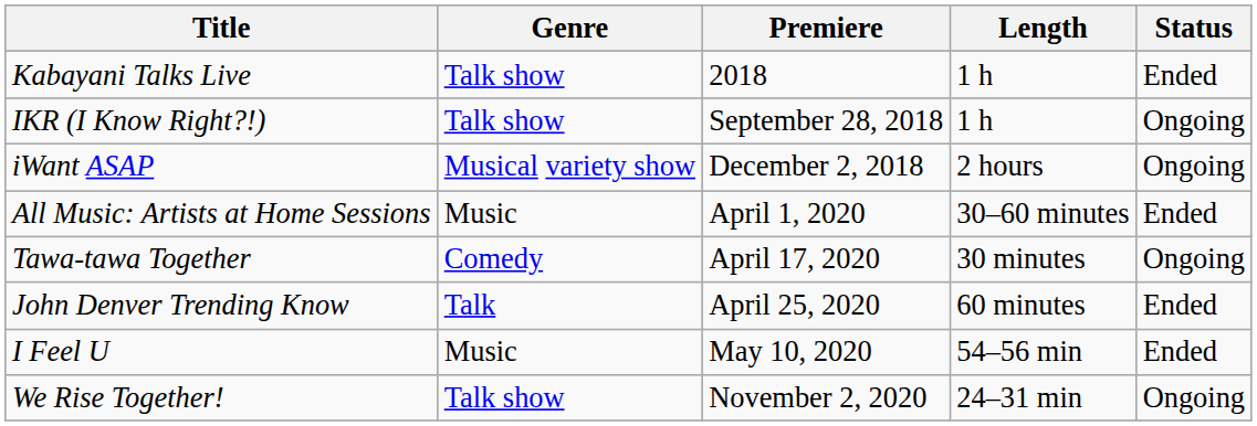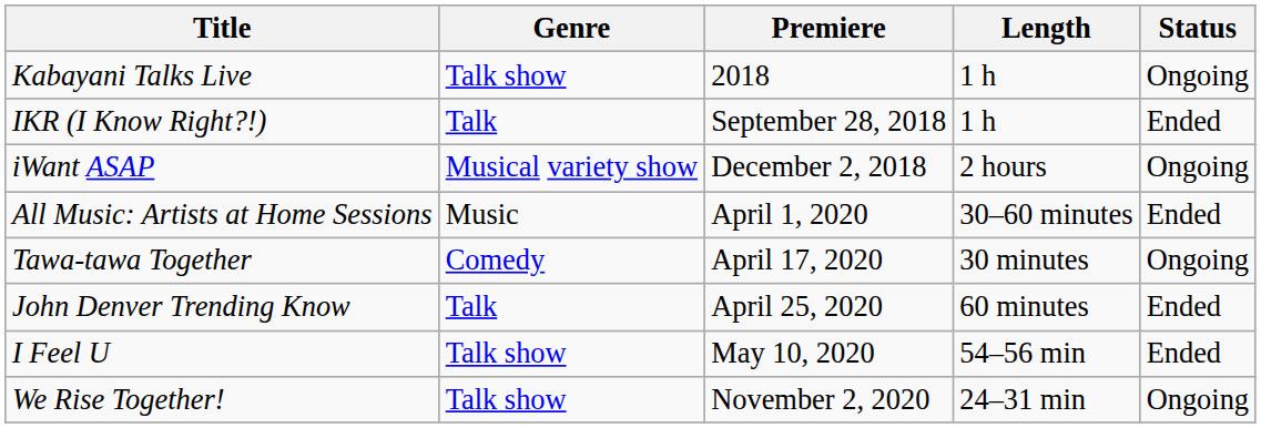Kabayani Talks Live | Status: Ended -> Ongoing
IKR (I Know Right?!) | Genre: Talk show -> Talk
IKR (I Know Right?!) | Status: Ongoing -> Ended
I Feel U | Genre: Music -> Talk show
